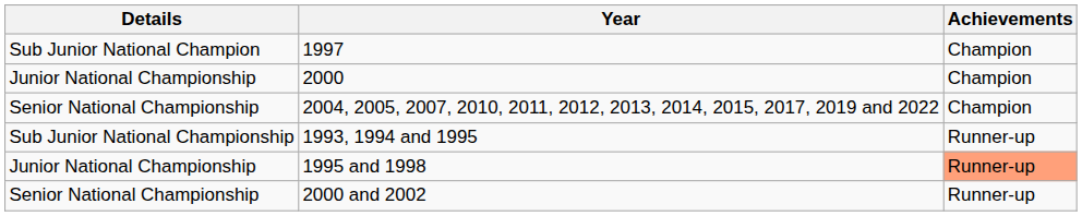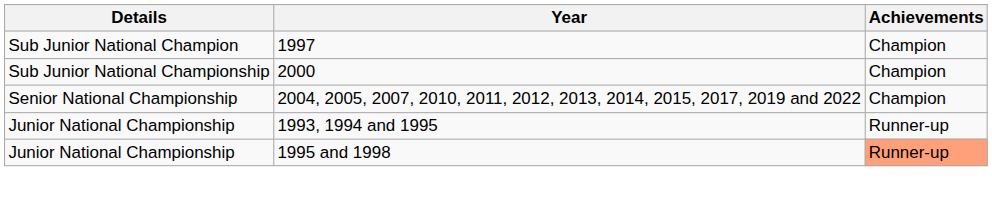2000 | Details: Junior National Championship -> Sub Junior National Championship
1993, 1994 and 1995 | Details: Sub Junior National Championship -> Junior National Championship
- row: Senior National Championship | 2000 and 2002 | Runner-up
